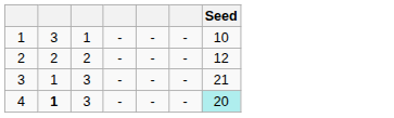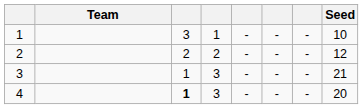+ column: Team
4 | Seed: paleturquoise background -> no background
